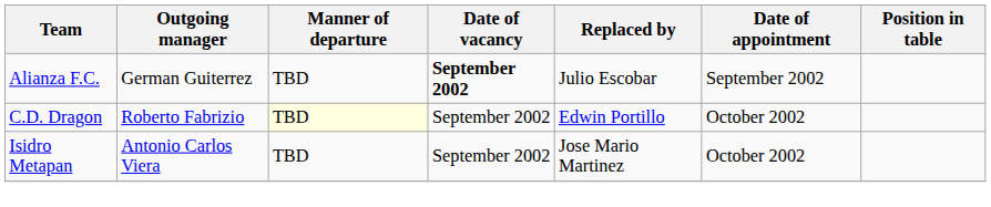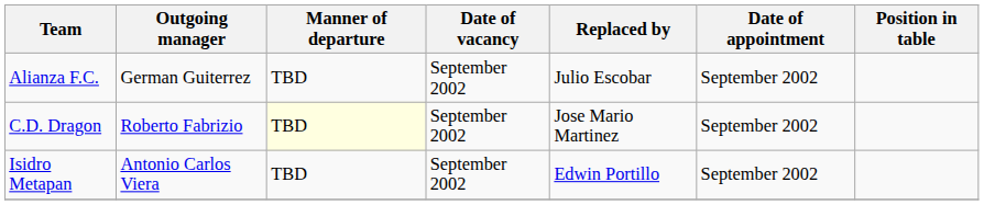Alianza F.C. | Date of vacancy: bold -> normal
C.D. Dragon | Replaced by: Edwin Portillo -> Jose Mario Martinez
C.D. Dragon | Date of appointment: October 2002 -> September 2002
Isidro Metapan | Replaced by: Jose Mario Martinez -> Edwin Portillo
Isidro Metapan | Date of appointment: October 2002 -> September 2002
